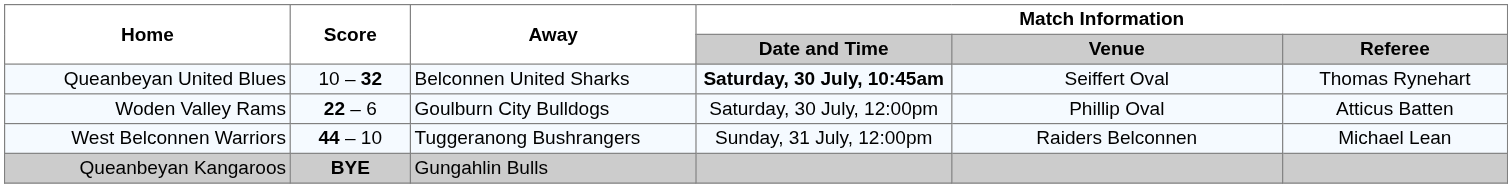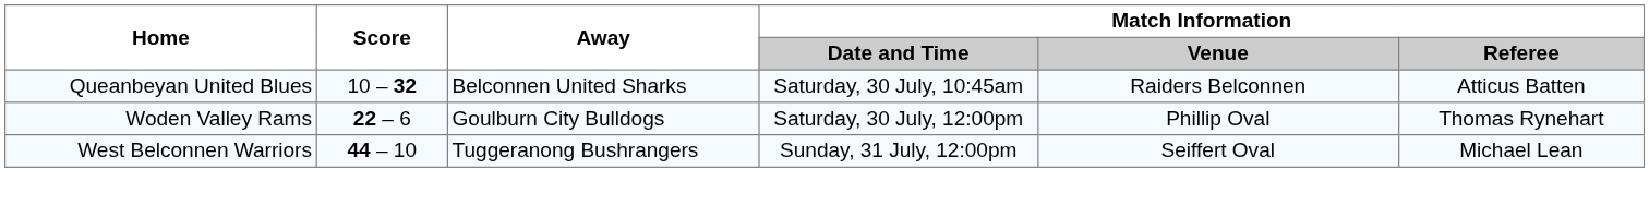Queanbeyan United Blues | Match Information / Date and Time: bold -> normal
Queanbeyan United Blues | Match Information / Venue: Seiffert Oval -> Raiders Belconnen
Queanbeyan United Blues | Match Information / Referee: Thomas Rynehart -> Atticus Batten
Woden Valley Rams | Match Information / Referee: Atticus Batten -> Thomas Rynehart
West Belconnen Warriors | Match Information / Venue: Raiders Belconnen -> Seiffert Oval
- row: Queanbeyan Kangaroos | BYE | Gungahlin Bulls
